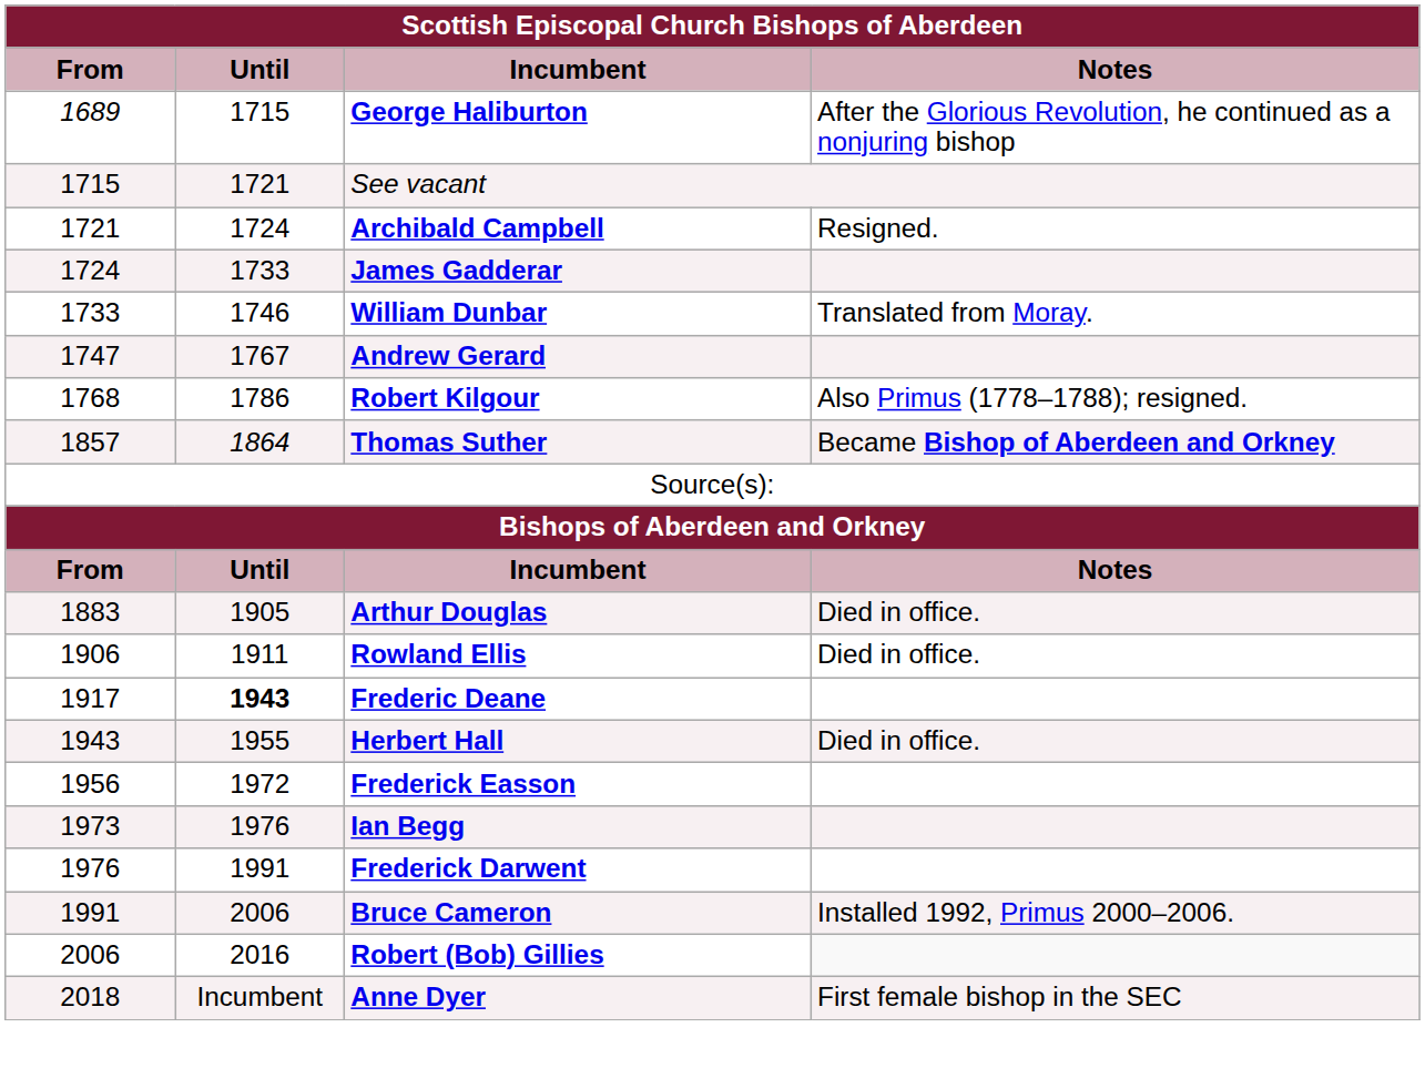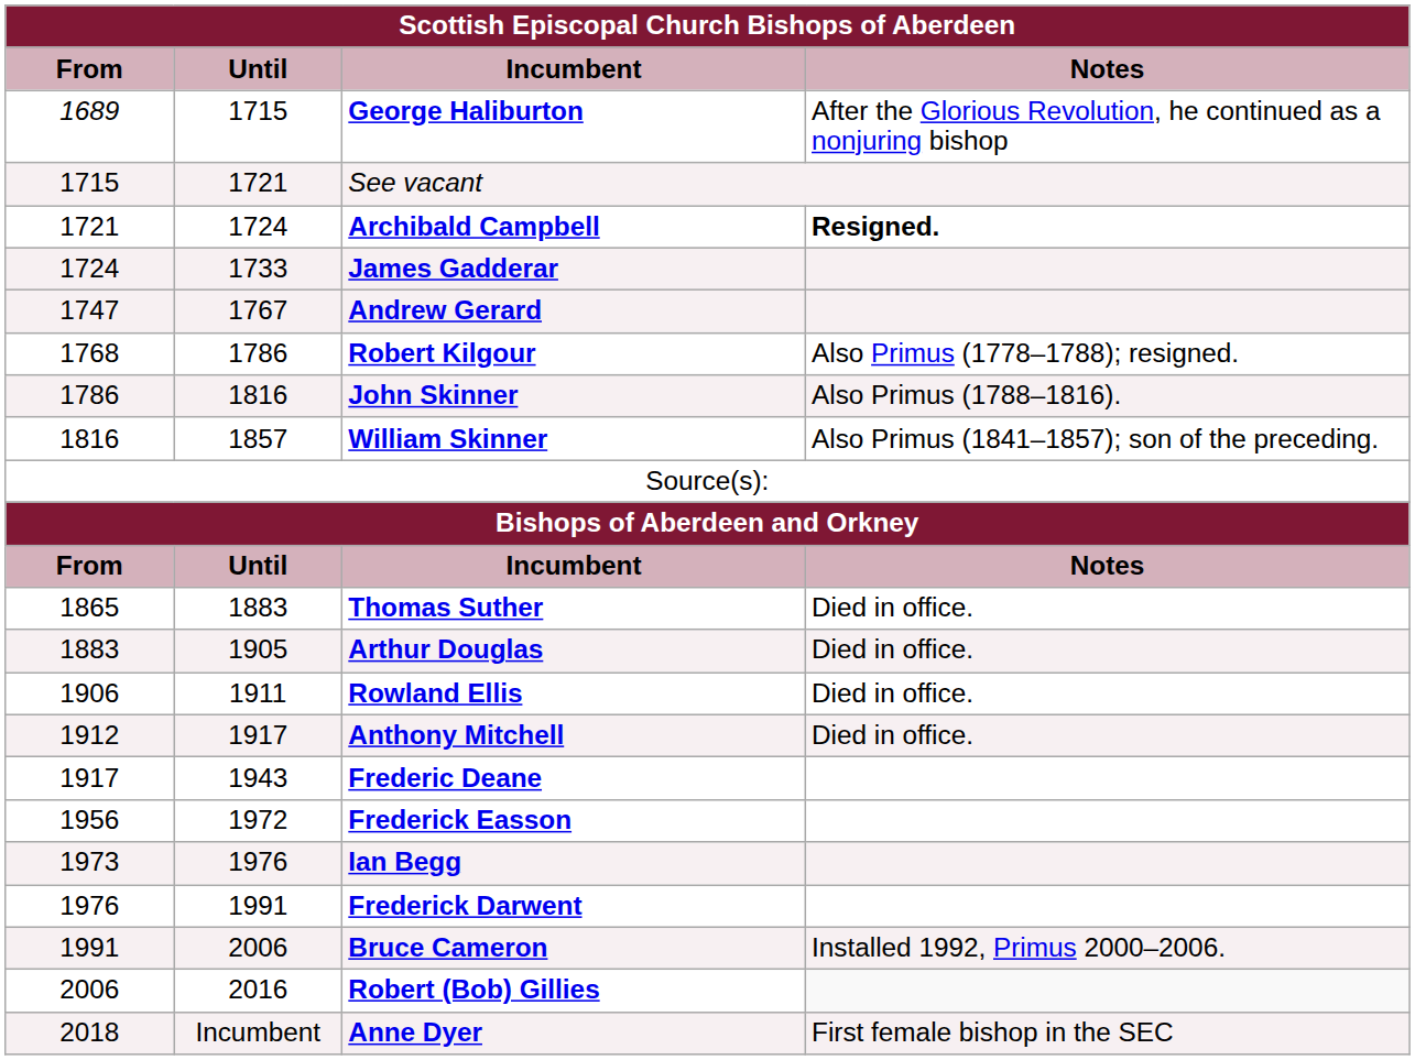Archibald Campbell | Notes: normal -> bold
- row: 1733 | 1746 | William Dunbar | Translated from Moray.
+ row: 1786 | 1816 | John Skinner | Also Primus (1788–1816).
+ row: 1816 | 1857 | William Skinner | Also Primus (1841–1857); son of the preceding.
- row: 1857 | 1864 | Thomas Suther | Became Bishop of Aberdeen and Orkney
+ row: 1865 | 1883 | Thomas Suther | Died in office.
+ row: 1912 | 1917 | Anthony Mitchell | Died in office.
Frederic Deane | Until: bold -> normal
- row: 1943 | 1955 | Herbert Hall | Died in office.
